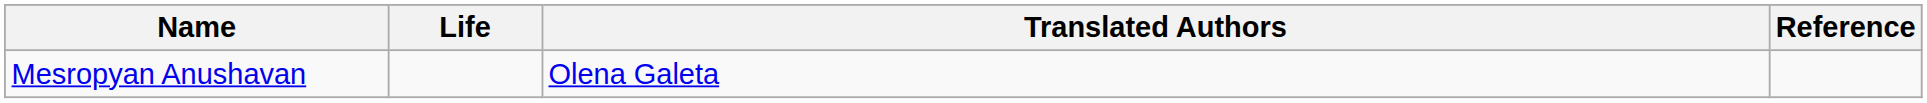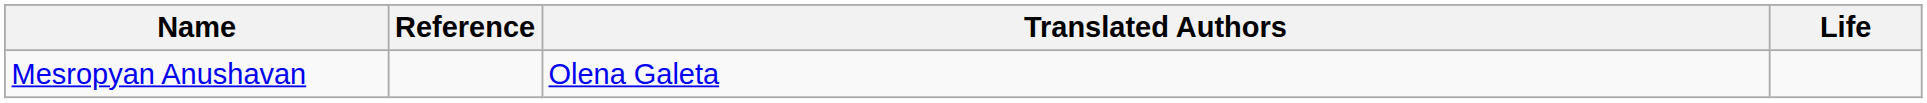columns swapped: Life <-> Reference
